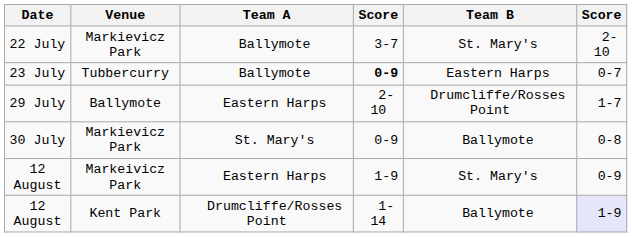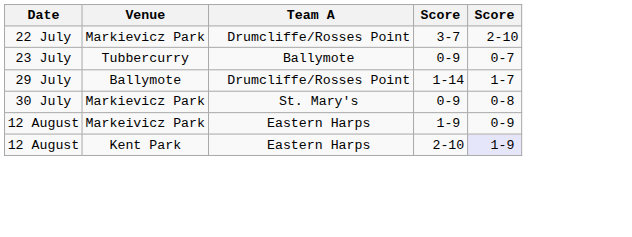- column: Team B | St. Mary's | Eastern Harps | Drumcliffe/Rosses Point | Ballymote | St. Mary's | Ballymote
22 July | Team A: Ballymote -> Drumcliffe/Rosses Point
23 July | column 4: bold -> normal
29 July | Team A: Eastern Harps -> Drumcliffe/Rosses Point
29 July | column 4: 2-10 -> 1-14
12 August / Kent Park | Team A: Drumcliffe/Rosses Point -> Eastern Harps
12 August / Kent Park | column 4: 1-14 -> 2-10
